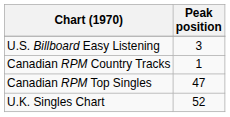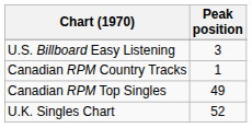Canadian RPM Top Singles | Peak position: 47 -> 49
